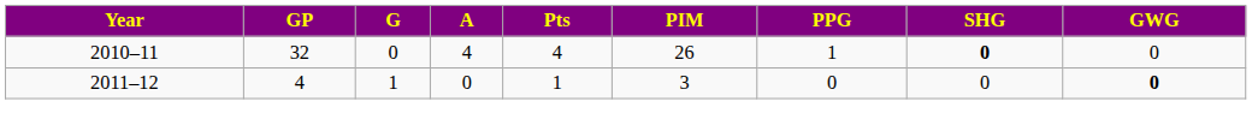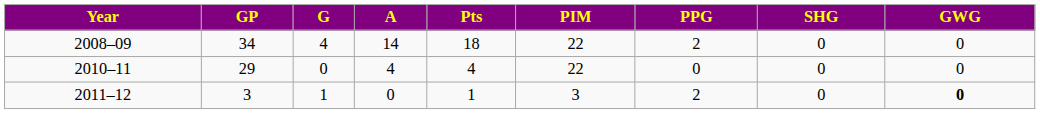+ row: 2008–09 | 34 | 4 | 14 | 18 | 22 | 2 | 0 | 0
2010–11 | GP: 32 -> 29
2010–11 | PIM: 26 -> 22
2010–11 | PPG: 1 -> 0
2010–11 | SHG: bold -> normal
2011–12 | GP: 4 -> 3
2011–12 | PPG: 0 -> 2
